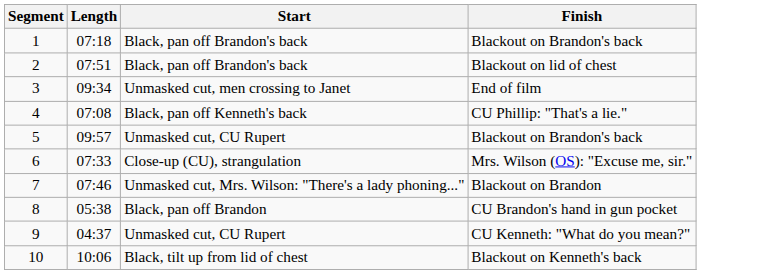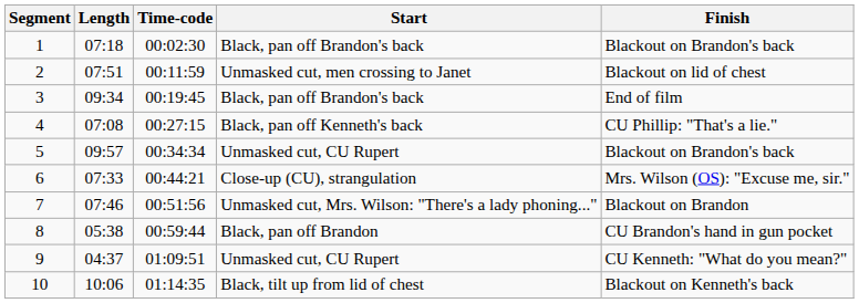+ column: Time-code | 00:02:30 | 00:11:59 | 00:19:45 | 00:27:15 | 00:34:34 | 00:44:21 | 00:51:56 | 00:59:44 | 01:09:51 | 01:14:35
2 | Start: Black, pan off Brandon's back -> Unmasked cut, men crossing to Janet
3 | Start: Unmasked cut, men crossing to Janet -> Black, pan off Brandon's back
